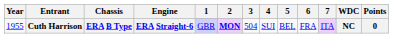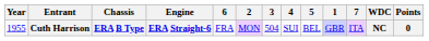columns swapped: 1 <-> 6
Cuth Harrison | 2: bold -> normal
